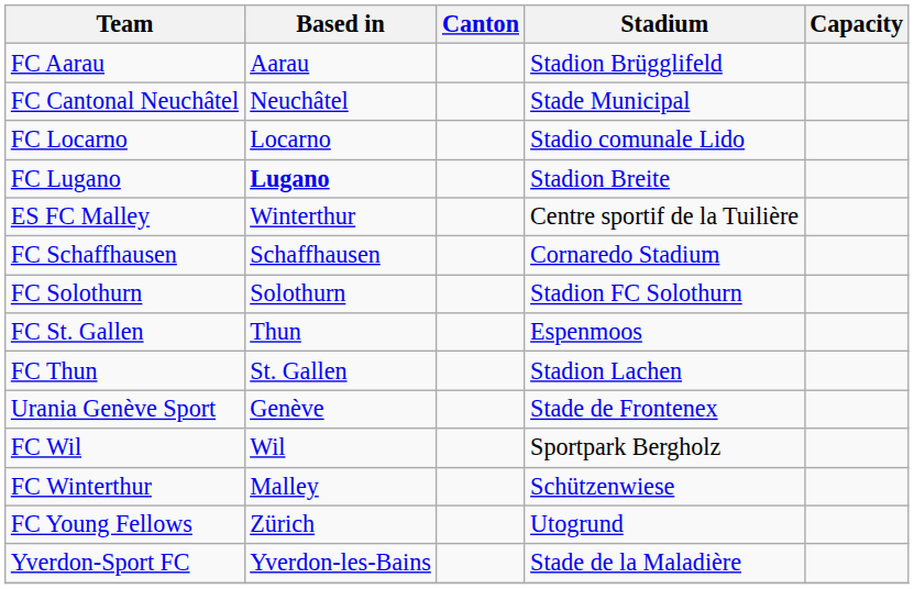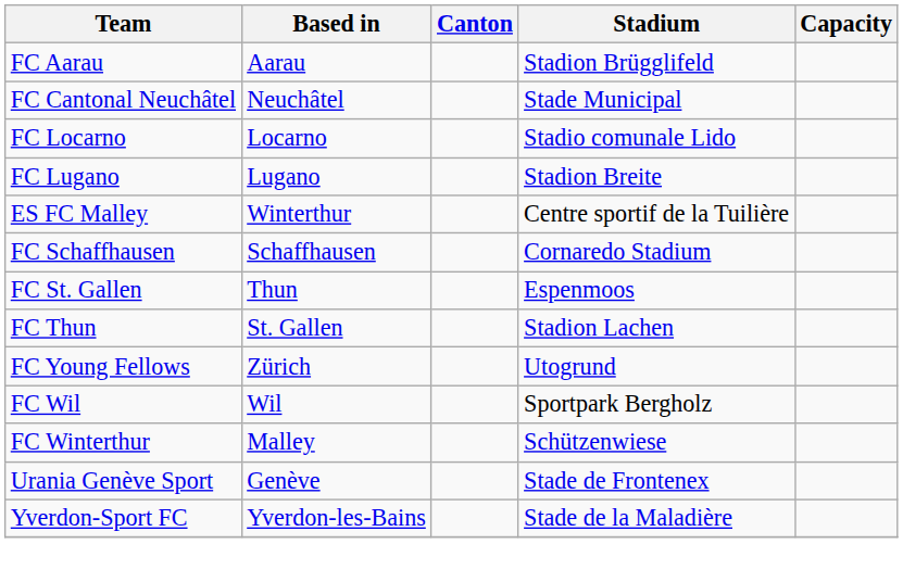FC Lugano | Based in: bold -> normal
- row: FC Solothurn | Solothurn | Stadion FC Solothurn
rows swapped: Urania Genève Sport <-> FC Young Fellows
